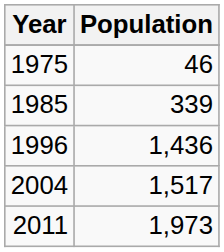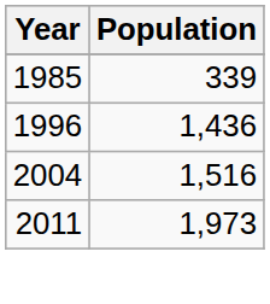- row: 1975 | 46
2004 | Population: 1,517 -> 1,516
